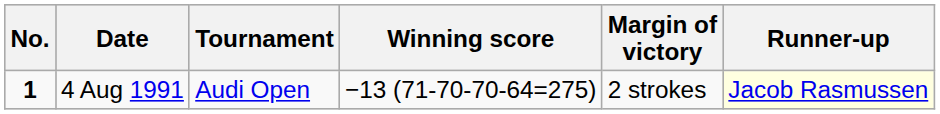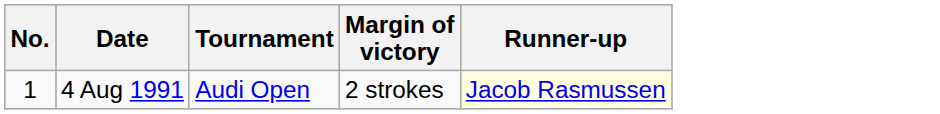- column: Winning score | −13 (71-70-70-64=275)
4 Aug 1991 | No.: bold -> normal
